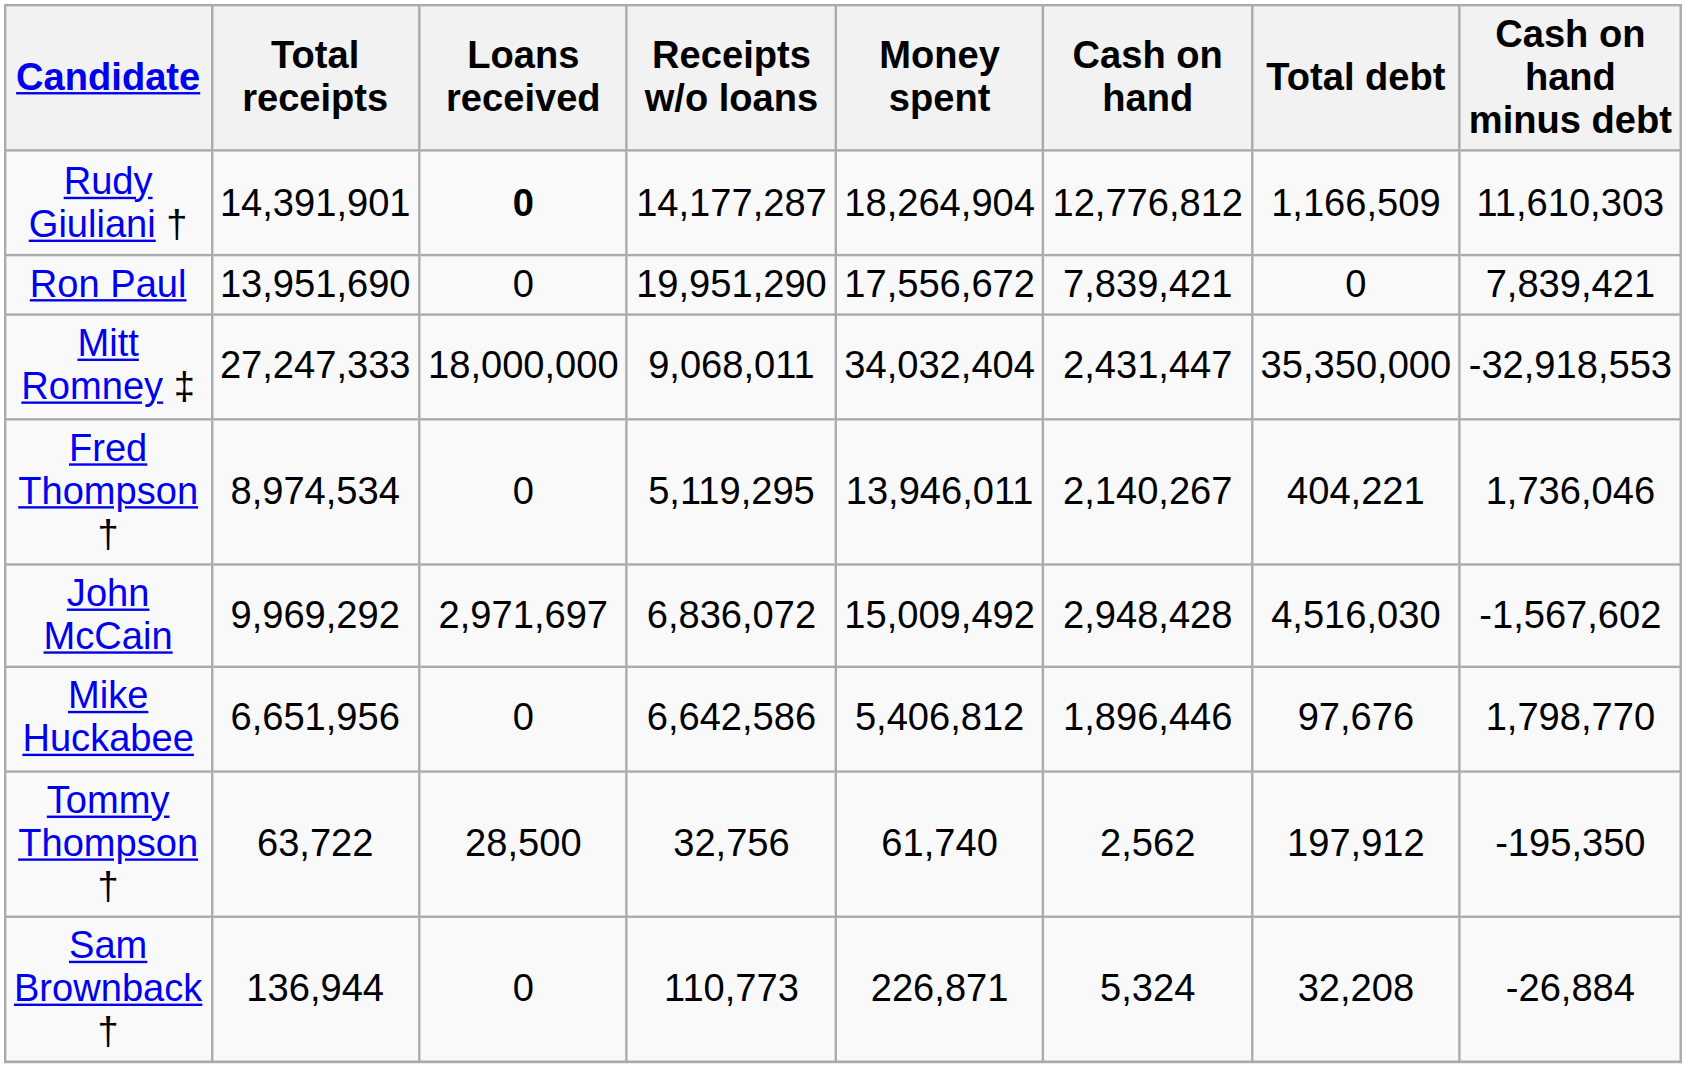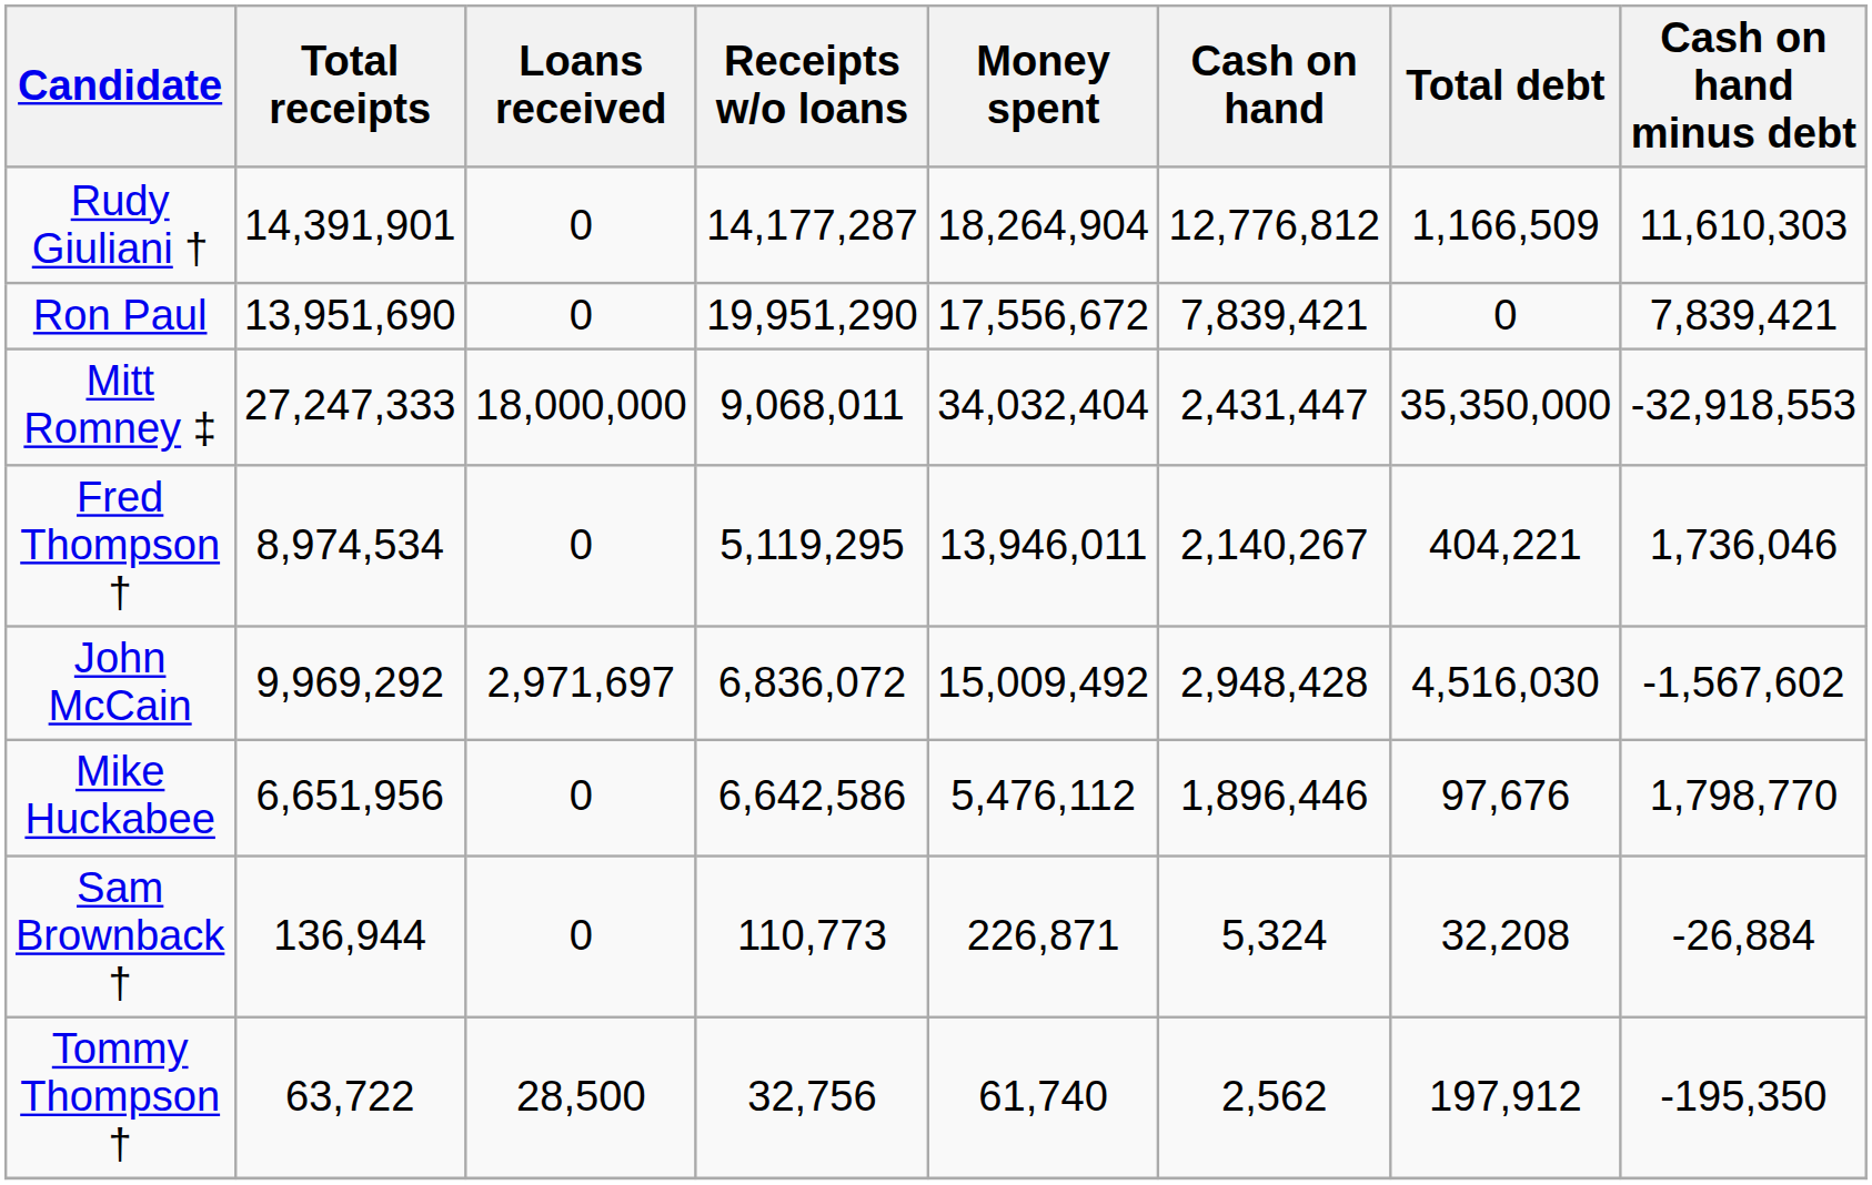Rudy Giuliani † | Loans received: bold -> normal
Mike Huckabee | Money spent: 5,406,812 -> 5,476,112
rows swapped: Sam Brownback † <-> Tommy Thompson †
